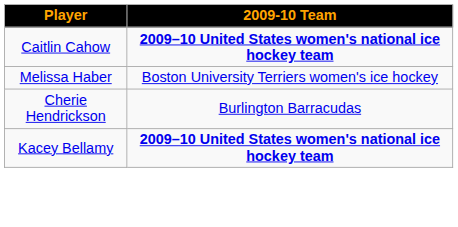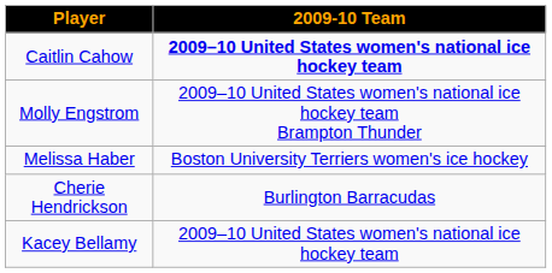+ row: Molly Engstrom | 2009–10 United States women's national ice hockey team Brampton Thunder
Kacey Bellamy | 2009-10 Team: bold -> normal
